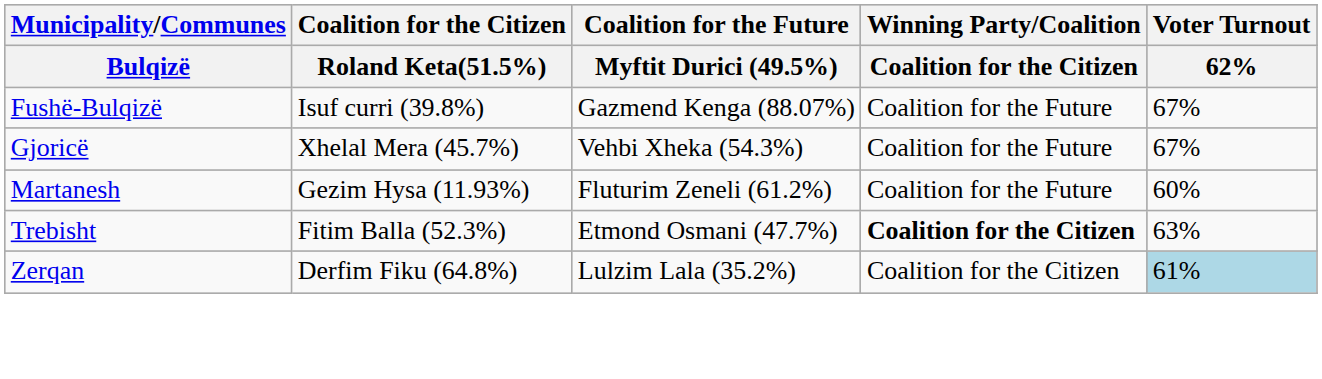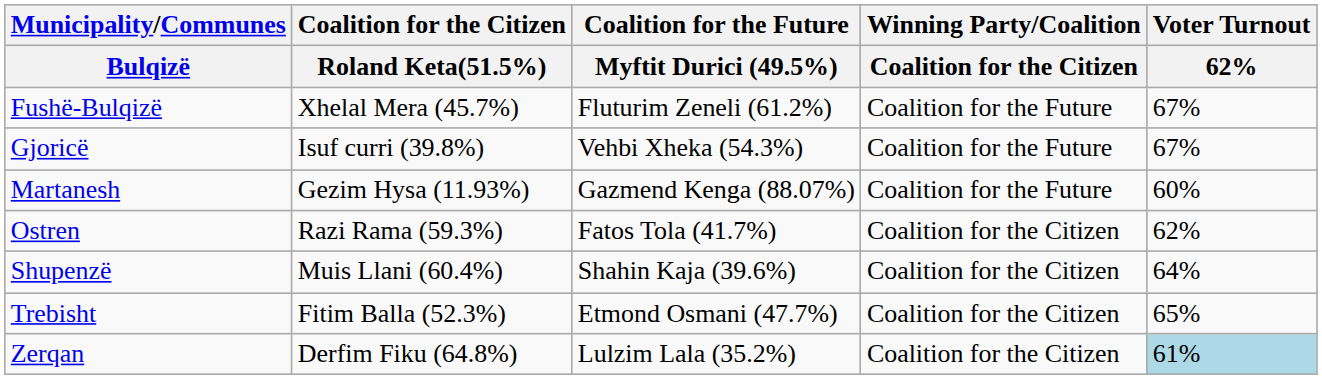Fushë-Bulqizë | Coalition for the Citizen / Roland Keta(51.5%): Isuf curri (39.8%) -> Xhelal Mera (45.7%)
Fushë-Bulqizë | Coalition for the Future / Myftit Durici (49.5%): Gazmend Kenga (88.07%) -> Fluturim Zeneli (61.2%)
Gjoricë | Coalition for the Citizen / Roland Keta(51.5%): Xhelal Mera (45.7%) -> Isuf curri (39.8%)
Martanesh | Coalition for the Future / Myftit Durici (49.5%): Fluturim Zeneli (61.2%) -> Gazmend Kenga (88.07%)
+ row: Ostren | Razi Rama (59.3%) | Fatos Tola (41.7%) | Coalition for the Citizen | 62%
+ row: Shupenzë | Muis Llani (60.4%) | Shahin Kaja (39.6%) | Coalition for the Citizen | 64%
Trebisht | Winning Party/Coalition / Coalition for the Citizen: bold -> normal
Trebisht | Voter Turnout / 62%: 63% -> 65%
